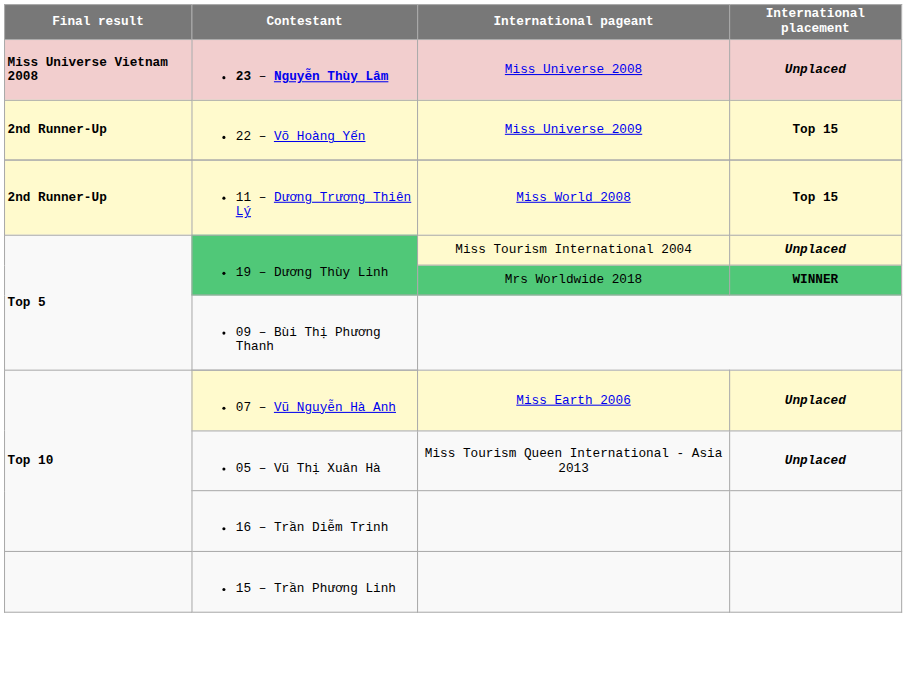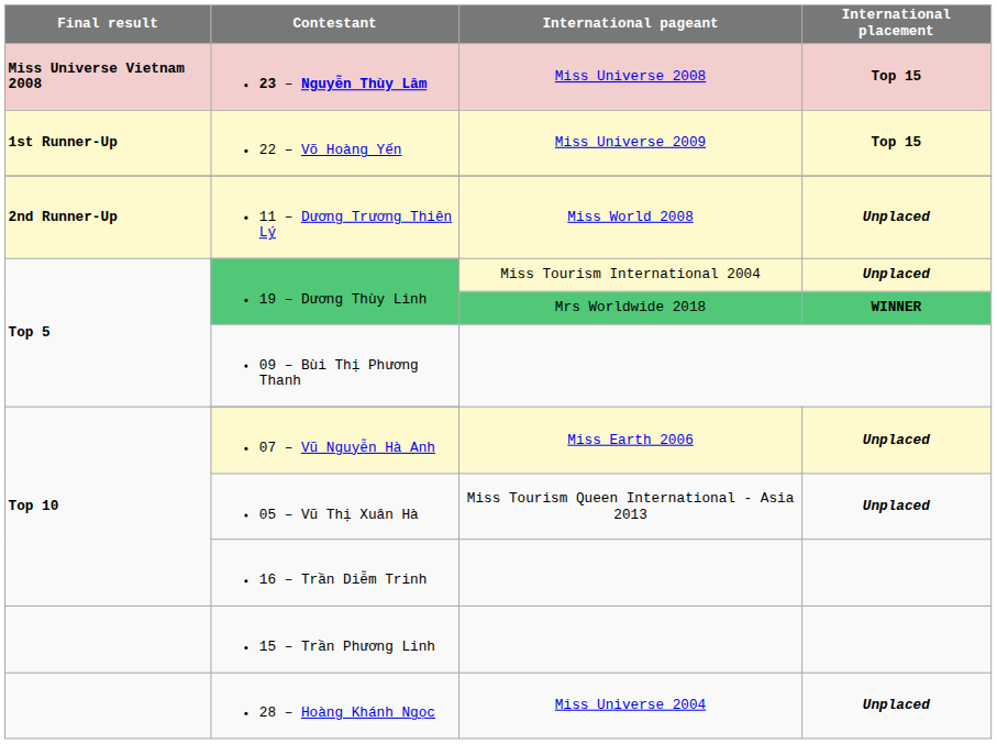23 – Nguyễn Thùy Lâm | International placement: Unplaced -> Top 15
22 – Võ Hoàng Yến | Final result: 2nd Runner-Up -> 1st Runner-Up
11 – Dương Trương Thiên Lý | International placement: Top 15 -> Unplaced
+ row: 28 – Hoàng Khánh Ngọc | Miss Universe 2004 | Unplaced
